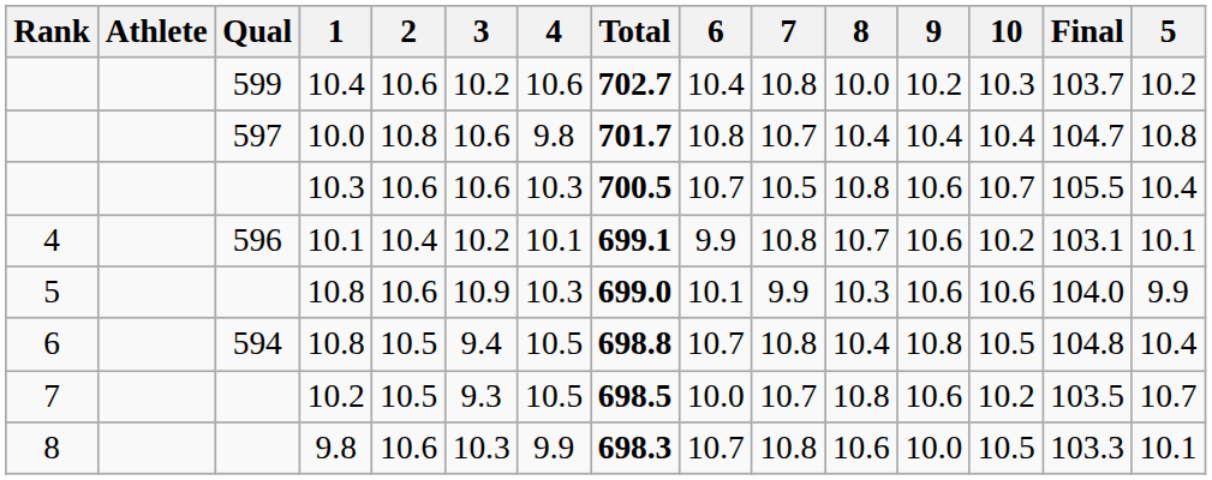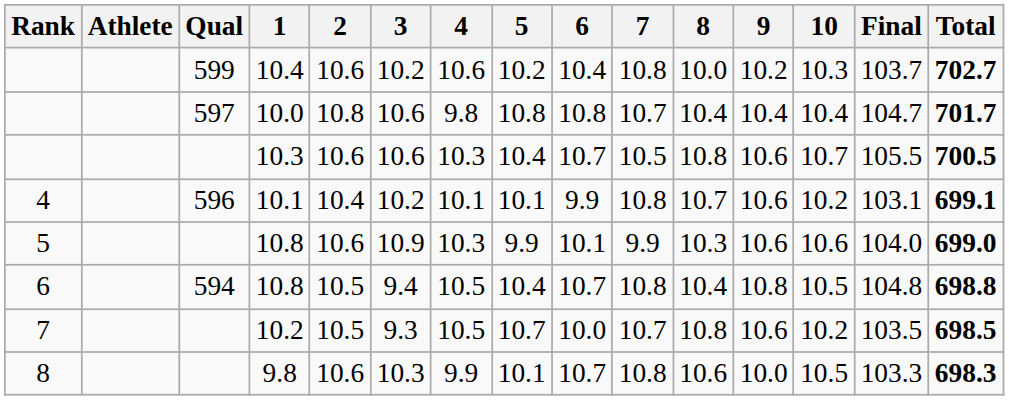columns swapped: 5 <-> Total
